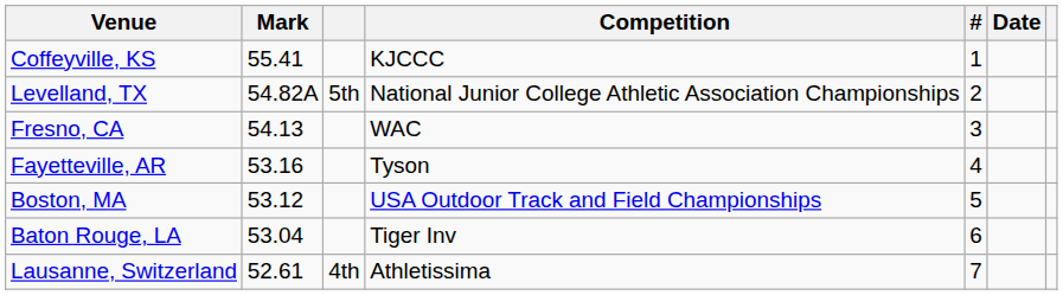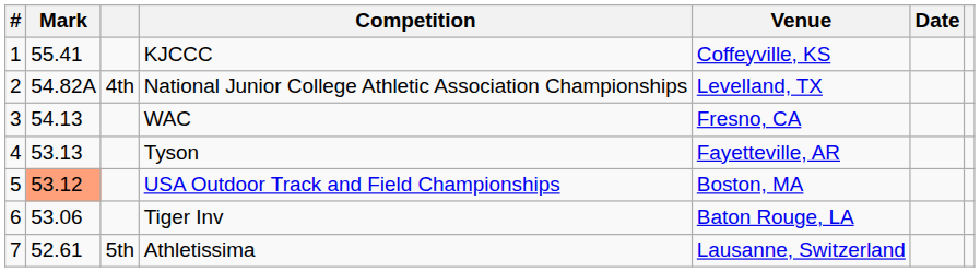columns swapped: # <-> Venue
National Junior College Athletic Association Championships | column 3: 5th -> 4th
Tyson | Mark: 53.16 -> 53.13
USA Outdoor Track and Field Championships | Mark: no background -> lightsalmon background
Tiger Inv | Mark: 53.04 -> 53.06
Athletissima | column 3: 4th -> 5th
